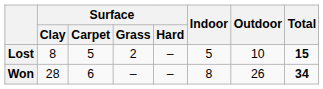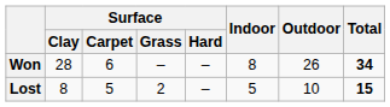rows swapped: Won <-> Lost
